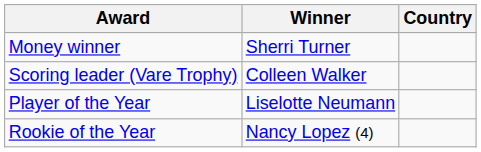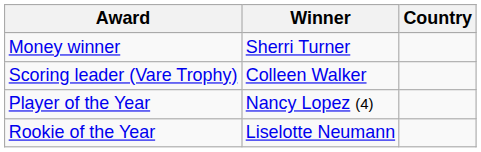Player of the Year | Winner: Liselotte Neumann -> Nancy Lopez (4)
Rookie of the Year | Winner: Nancy Lopez (4) -> Liselotte Neumann
